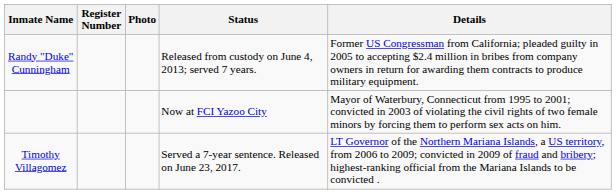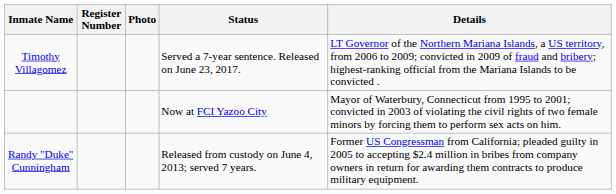rows swapped: Randy "Duke" Cunningham <-> Timothy Villagomez
